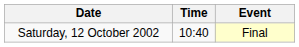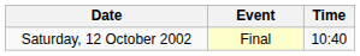columns swapped: Time <-> Event
